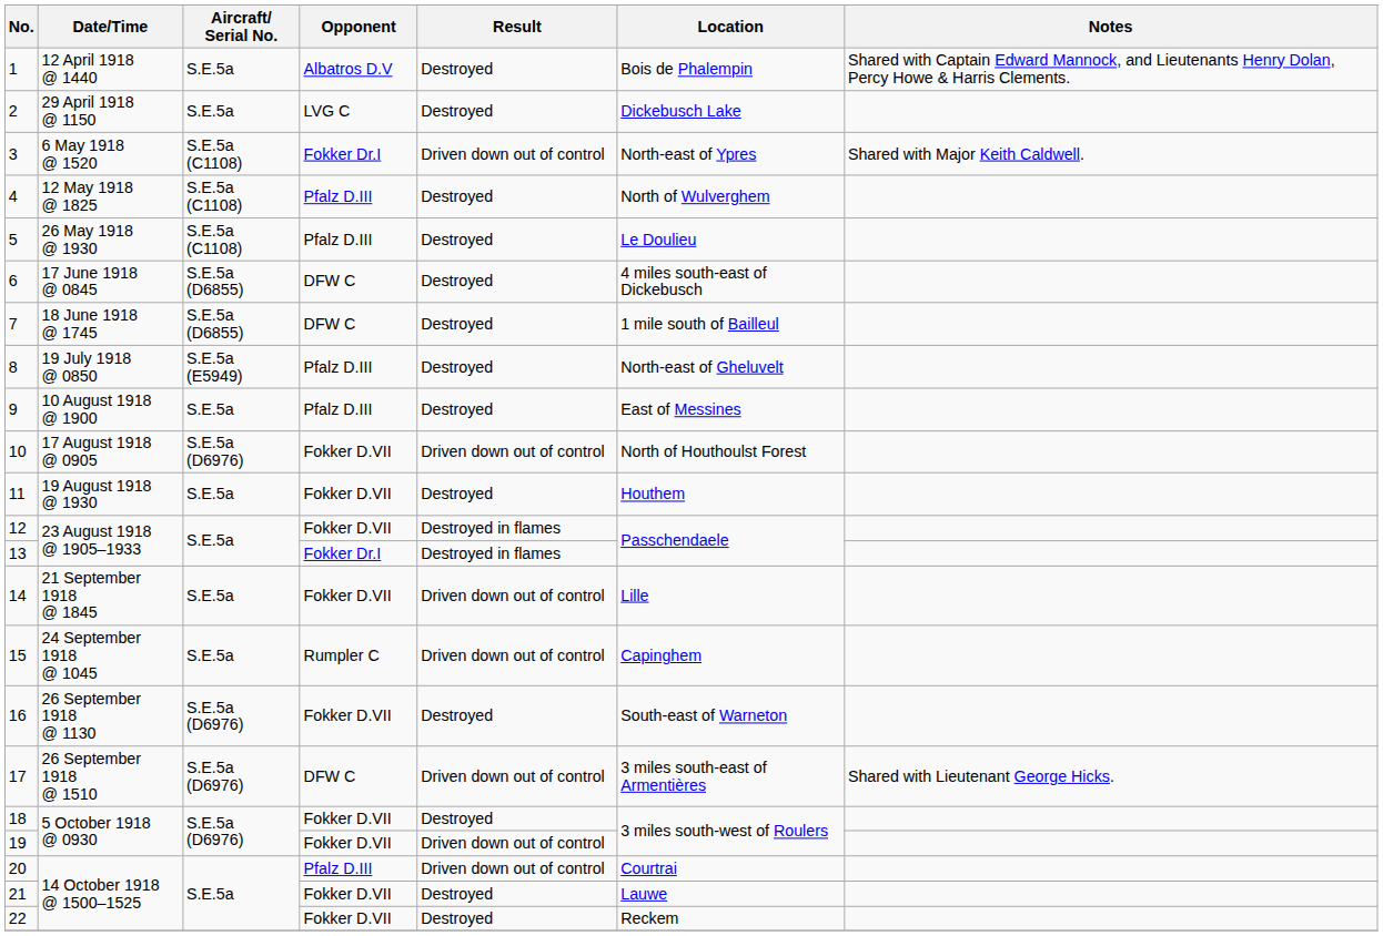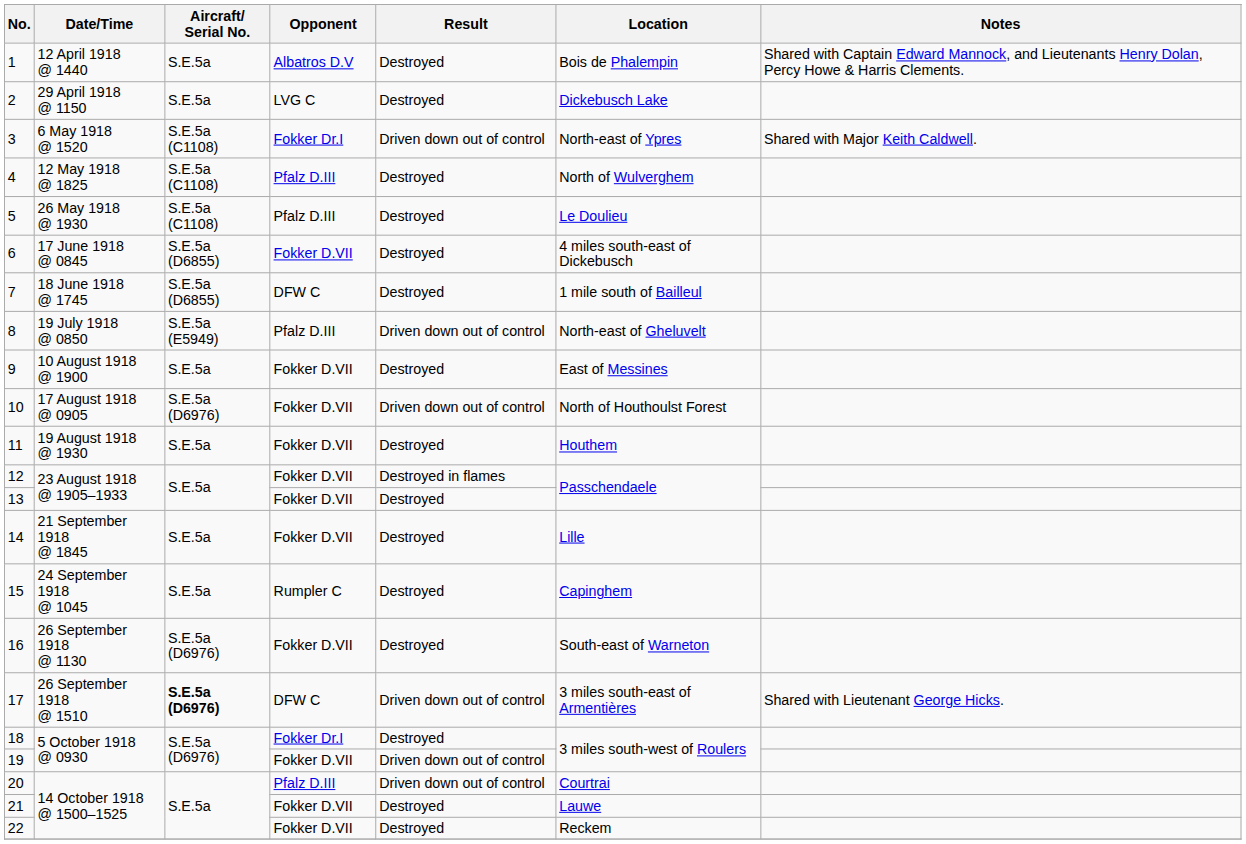6 | Opponent: DFW C -> Fokker D.VII
8 | Result: Destroyed -> Driven down out of control
9 | Opponent: Pfalz D.III -> Fokker D.VII
13 | Opponent: Fokker Dr.I -> Fokker D.VII
13 | Result: Destroyed in flames -> Destroyed
14 | Result: Driven down out of control -> Destroyed
15 | Result: Driven down out of control -> Destroyed
17 | Aircraft/ Serial No.: normal -> bold
18 | Opponent: Fokker D.VII -> Fokker Dr.I
